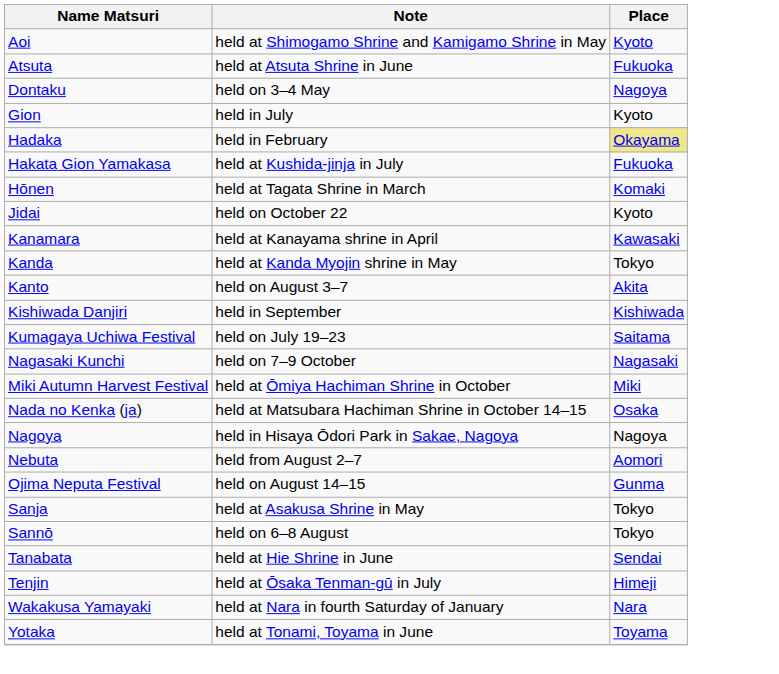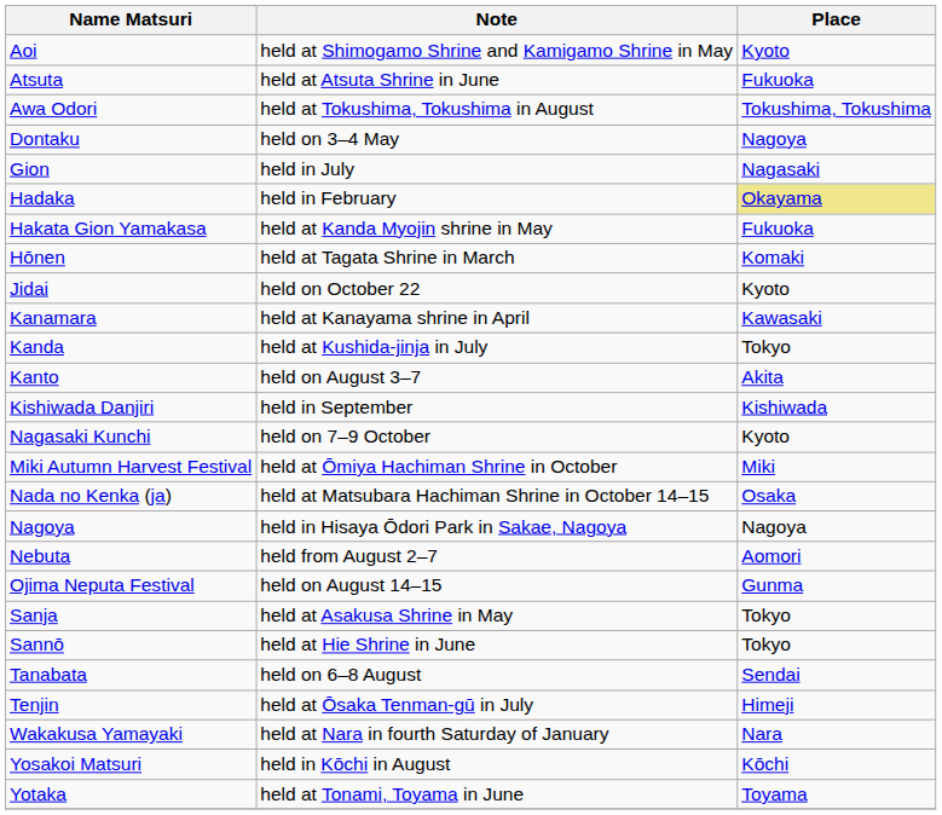+ row: Awa Odori | held at Tokushima, Tokushima in August | Tokushima, Tokushima
Gion | Place: Kyoto -> Nagasaki
Hakata Gion Yamakasa | Note: held at Kushida-jinja in July -> held at Kanda Myojin shrine in May
Kanda | Note: held at Kanda Myojin shrine in May -> held at Kushida-jinja in July
- row: Kumagaya Uchiwa Festival | held on July 19–23 | Saitama
Nagasaki Kunchi | Place: Nagasaki -> Kyoto
Sannō | Note: held on 6–8 August -> held at Hie Shrine in June
Tanabata | Note: held at Hie Shrine in June -> held on 6–8 August
+ row: Yosakoi Matsuri | held in Kōchi in August | Kōchi
